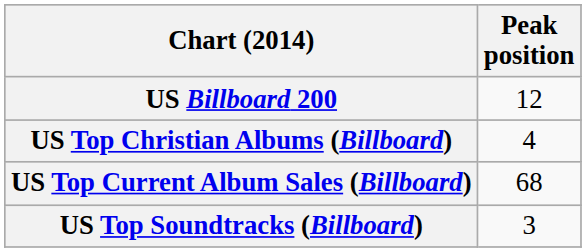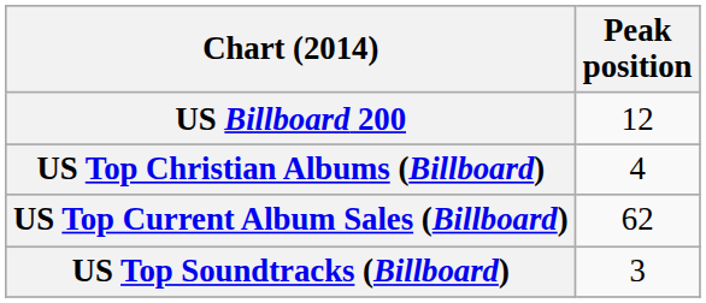US Top Current Album Sales (Billboard) | Peak position: 68 -> 62
